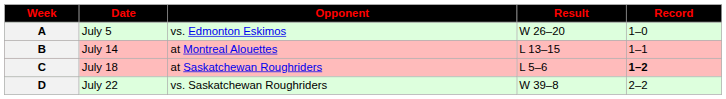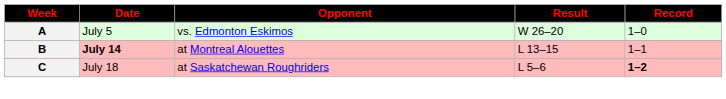B | Date: normal -> bold
- row: D | July 22 | vs. Saskatchewan Roughriders | W 39–8 | 2–2
